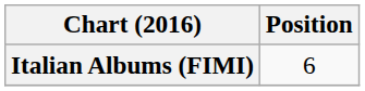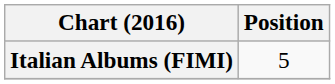Italian Albums (FIMI) | Position: 6 -> 5
